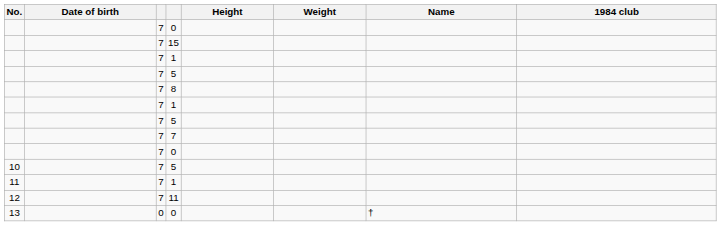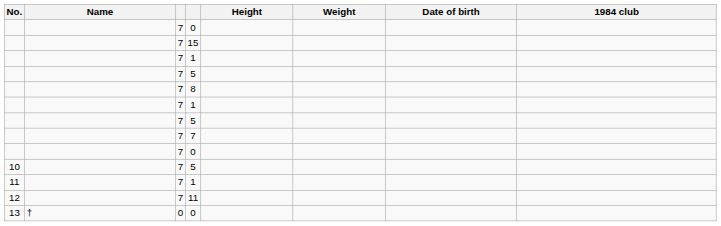columns swapped: Name <-> Date of birth
